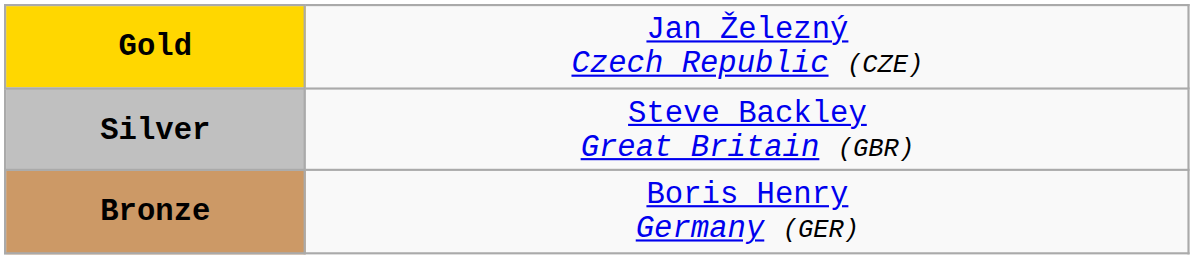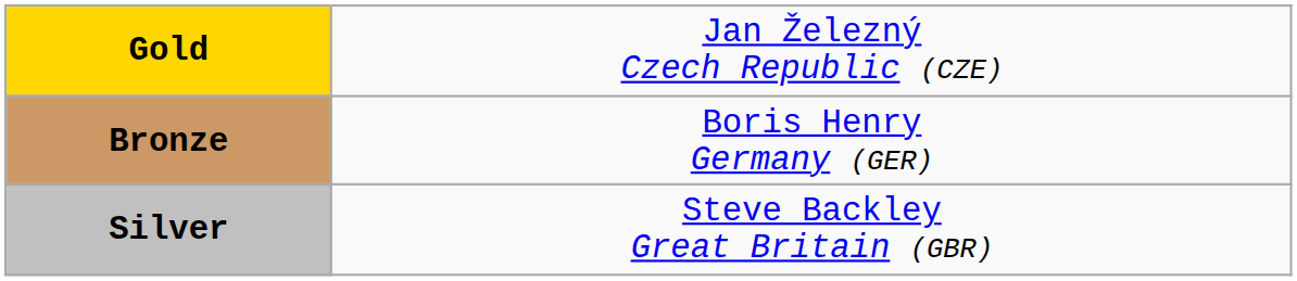rows swapped: Silver <-> Bronze
